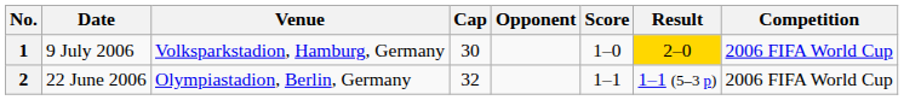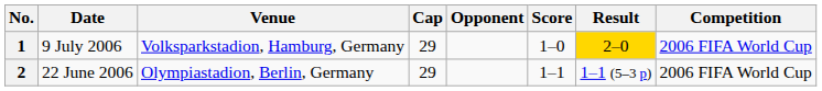1 | Cap: 30 -> 29
2 | Cap: 32 -> 29
